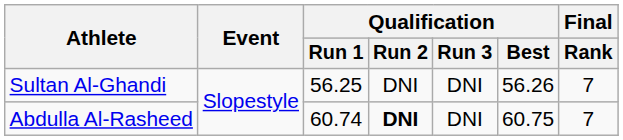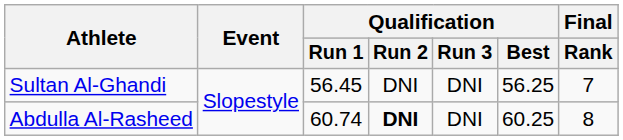Sultan Al-Ghandi | Qualification / Run 1: 56.25 -> 56.45
Sultan Al-Ghandi | Qualification / Best: 56.26 -> 56.25
Abdulla Al-Rasheed | Qualification / Best: 60.75 -> 60.25
Abdulla Al-Rasheed | Final / Rank: 7 -> 8
